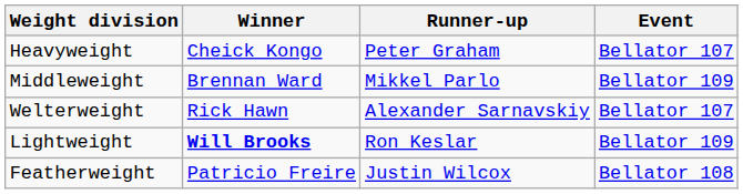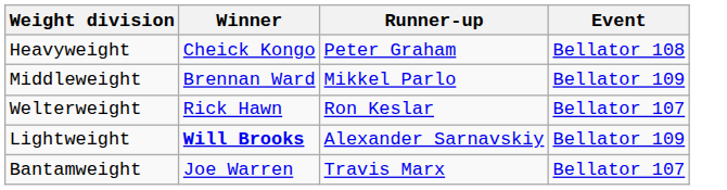Heavyweight | Event: Bellator 107 -> Bellator 108
Welterweight | Runner-up: Alexander Sarnavskiy -> Ron Keslar
Lightweight | Runner-up: Ron Keslar -> Alexander Sarnavskiy
- row: Featherweight | Patricio Freire | Justin Wilcox | Bellator 108
+ row: Bantamweight | Joe Warren | Travis Marx | Bellator 107
